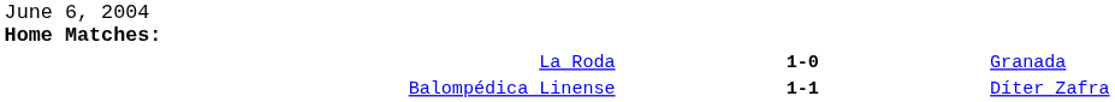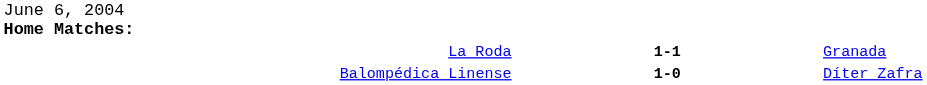La Roda | column 2: 1-0 -> 1-1
Balompédica Linense | column 2: 1-1 -> 1-0
